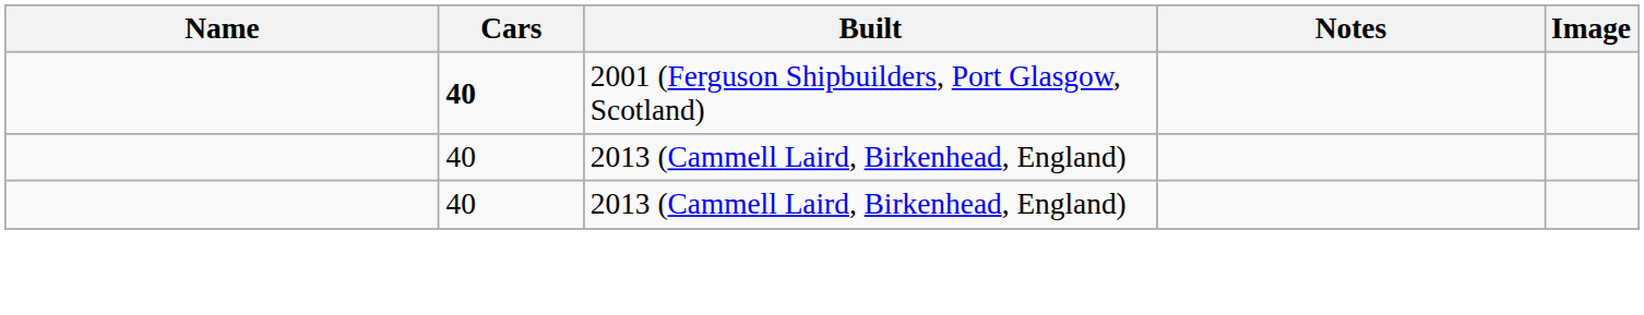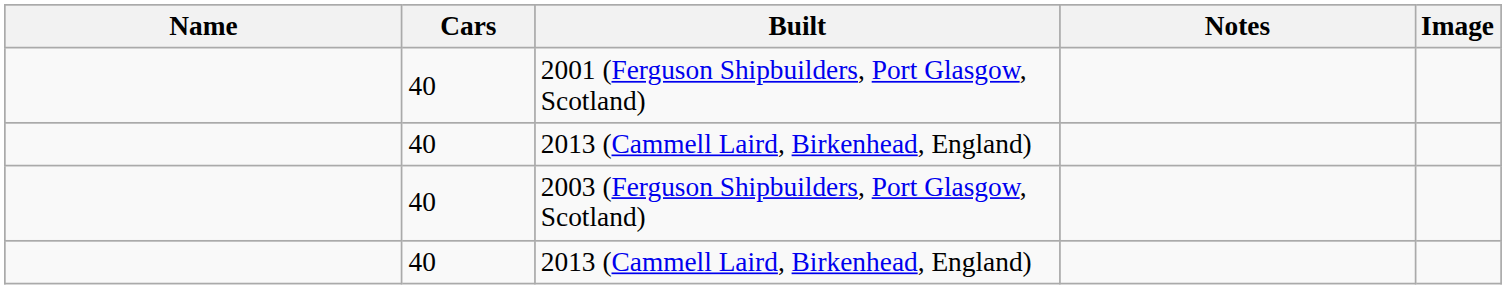2001 (Ferguson Shipbuilders, Port Glasgow, Scotland) | Cars: bold -> normal
+ row: 40 | 2003 (Ferguson Shipbuilders, Port Glasgow, Scotland)
